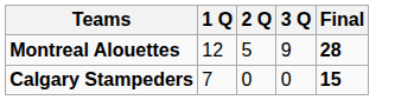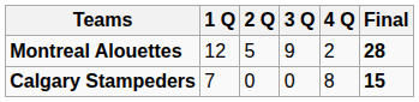+ column: 4 Q | 2 | 8
